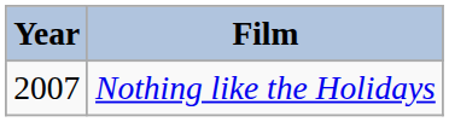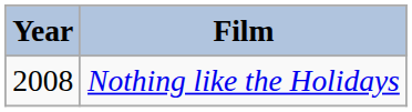Nothing like the Holidays | Year: 2007 -> 2008
